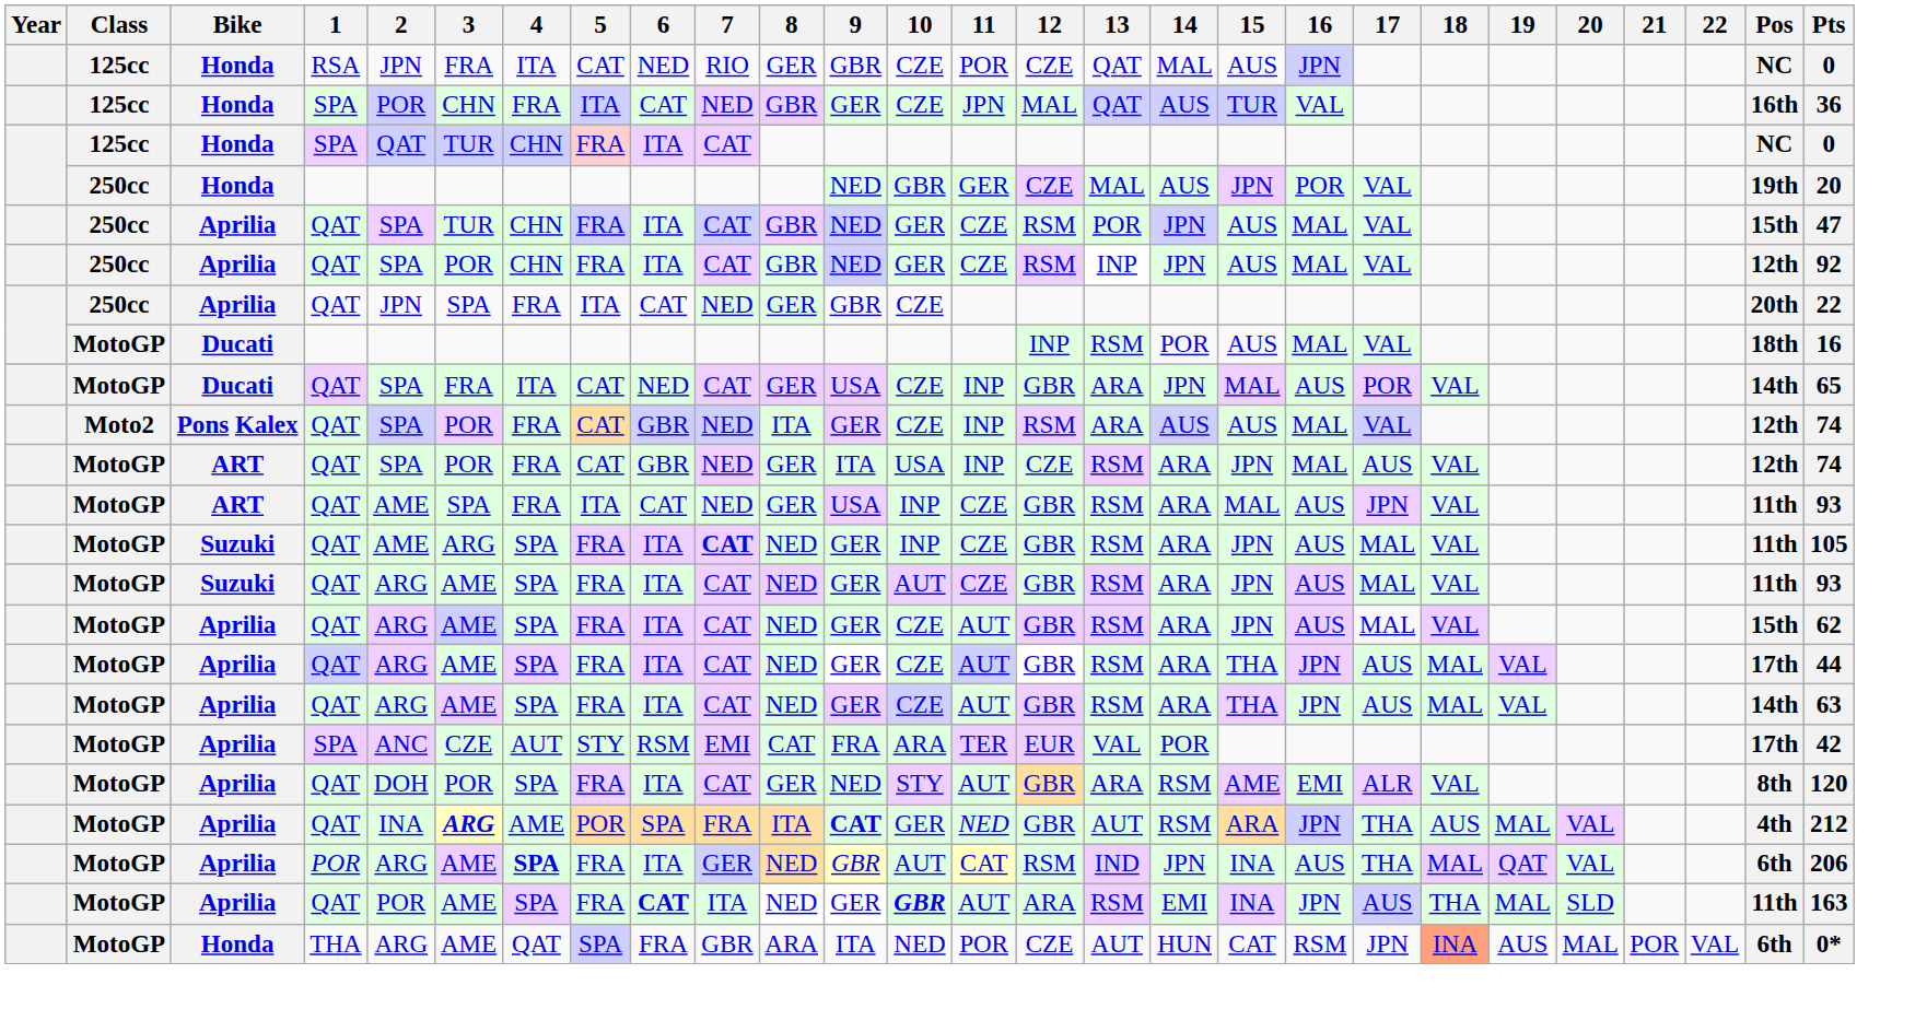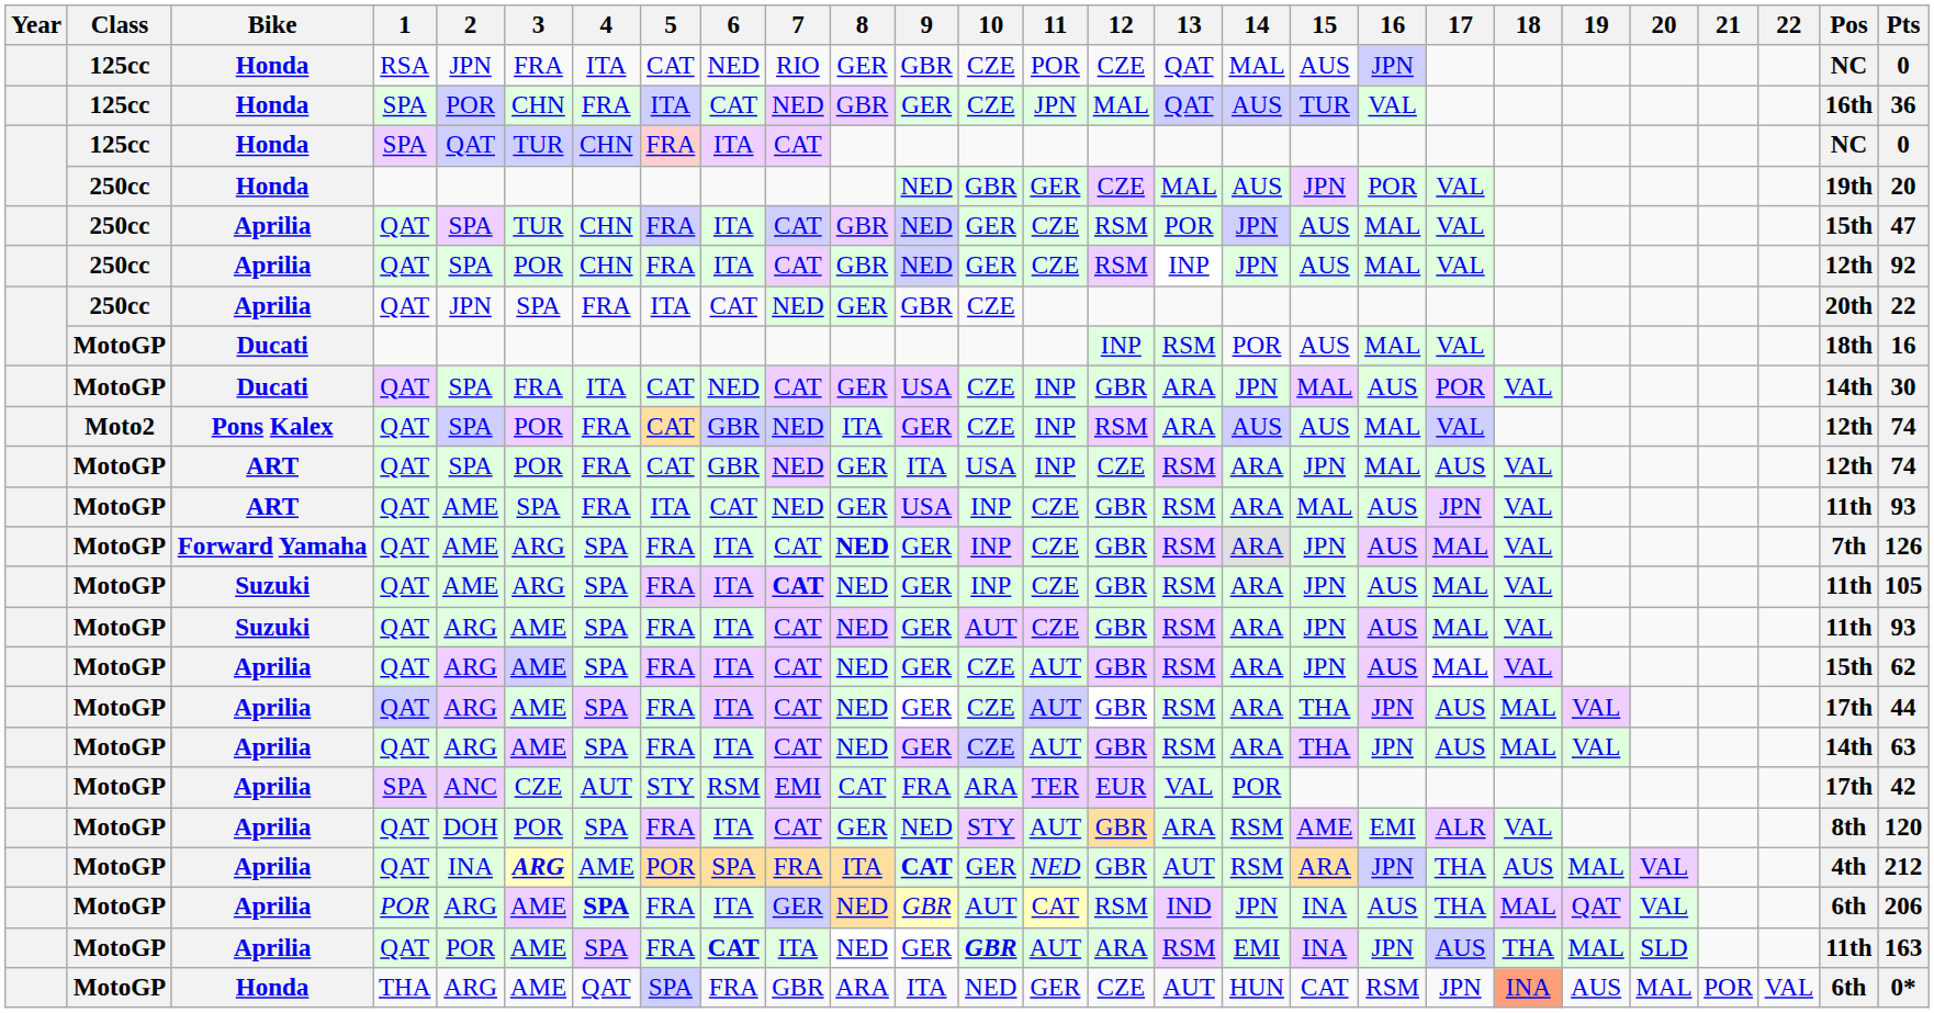Ducati / QAT | Pts: 65 -> 30
+ row: MotoGP | Forward Yamaha | QAT | AME | ARG | SPA | FRA | ITA | CAT | NED | GER | INP | CZE | GBR | RSM | ARA | JPN | AUS | MAL | VAL | 7th | 126
Honda / THA | 11: POR -> GER
